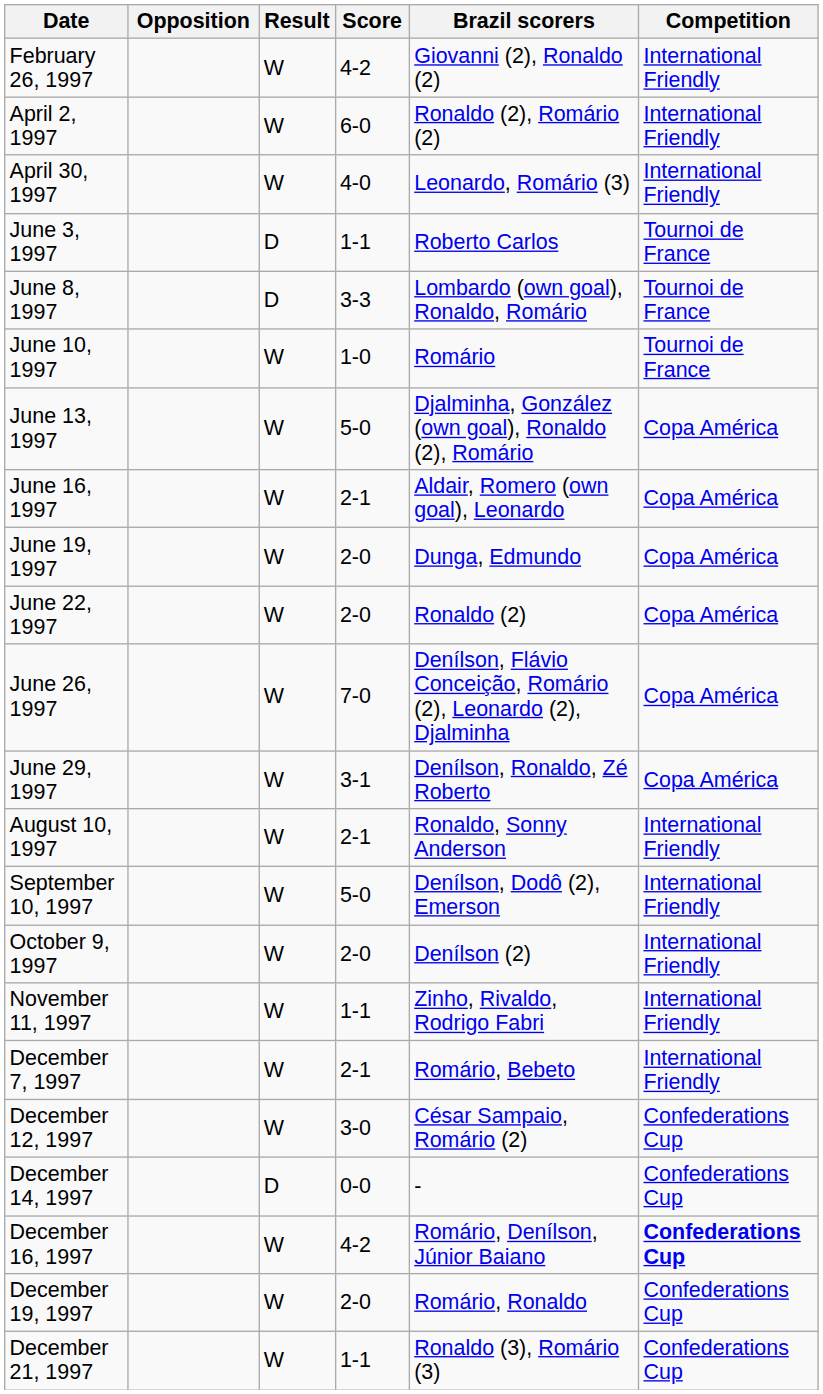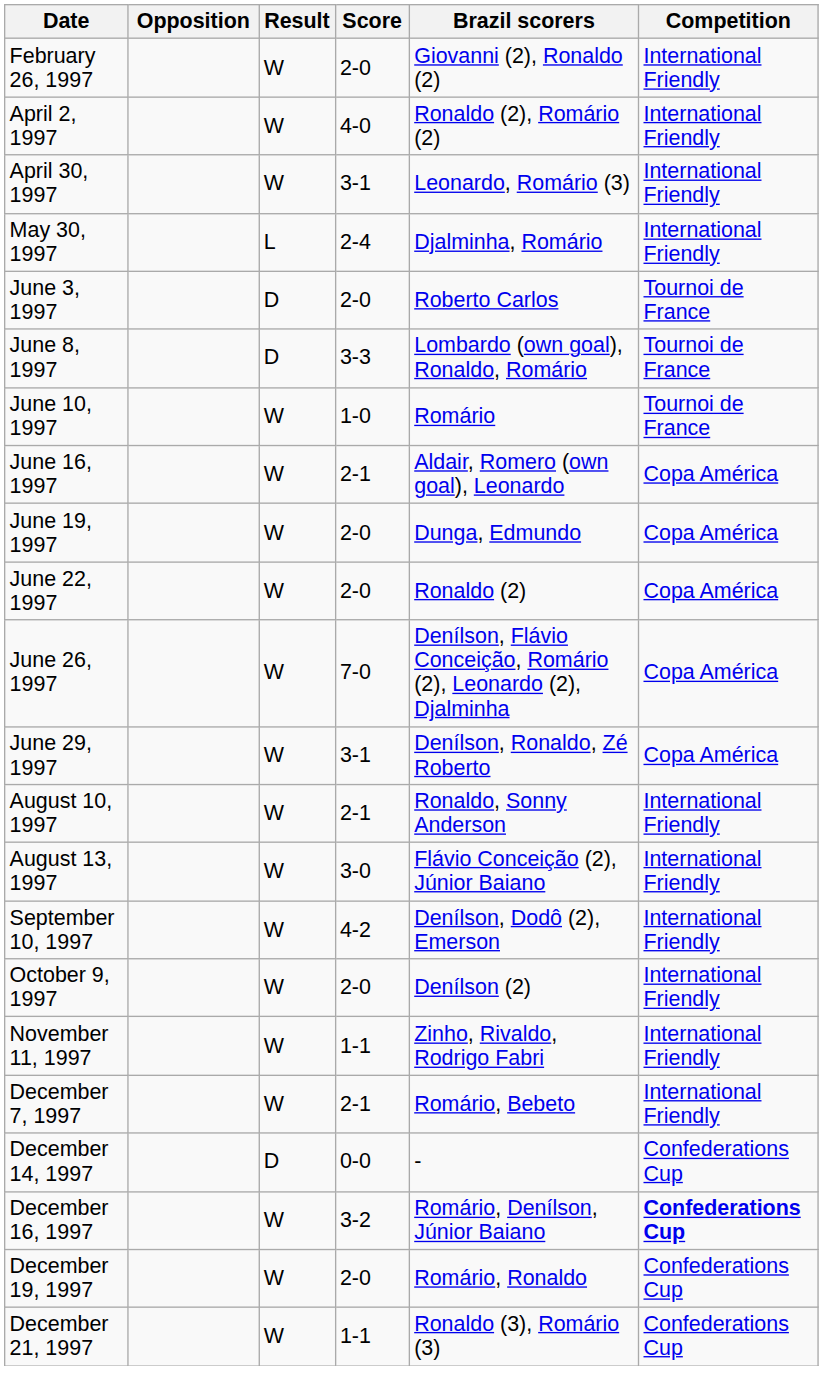February 26, 1997 | Score: 4-2 -> 2-0
April 2, 1997 | Score: 6-0 -> 4-0
April 30, 1997 | Score: 4-0 -> 3-1
+ row: May 30, 1997 | L | 2-4 | Djalminha, Romário | International Friendly
June 3, 1997 | Score: 1-1 -> 2-0
- row: June 13, 1997 | W | 5-0 | Djalminha, González (own goal), Ronaldo (2), Romário | Copa América
+ row: August 13, 1997 | W | 3-0 | Flávio Conceição (2), Júnior Baiano | International Friendly
September 10, 1997 | Score: 5-0 -> 4-2
- row: December 12, 1997 | W | 3-0 | César Sampaio, Romário (2) | Confederations Cup
December 16, 1997 | Score: 4-2 -> 3-2
